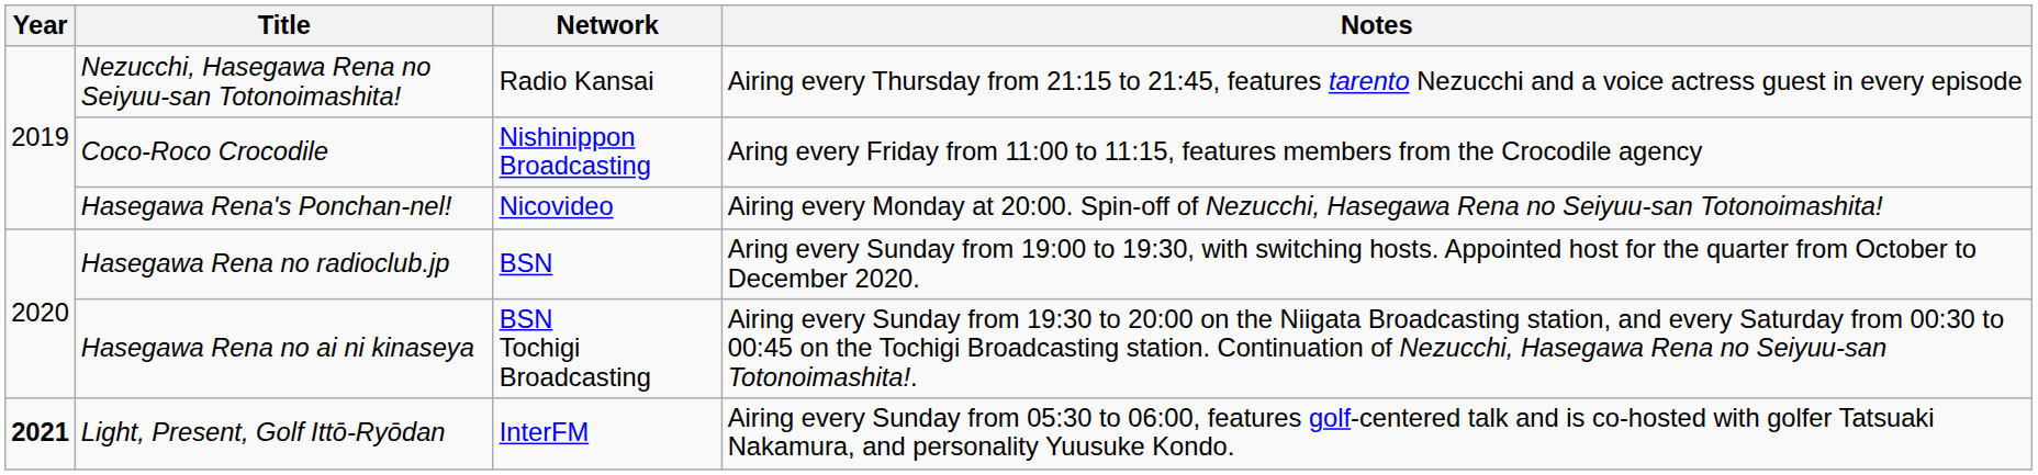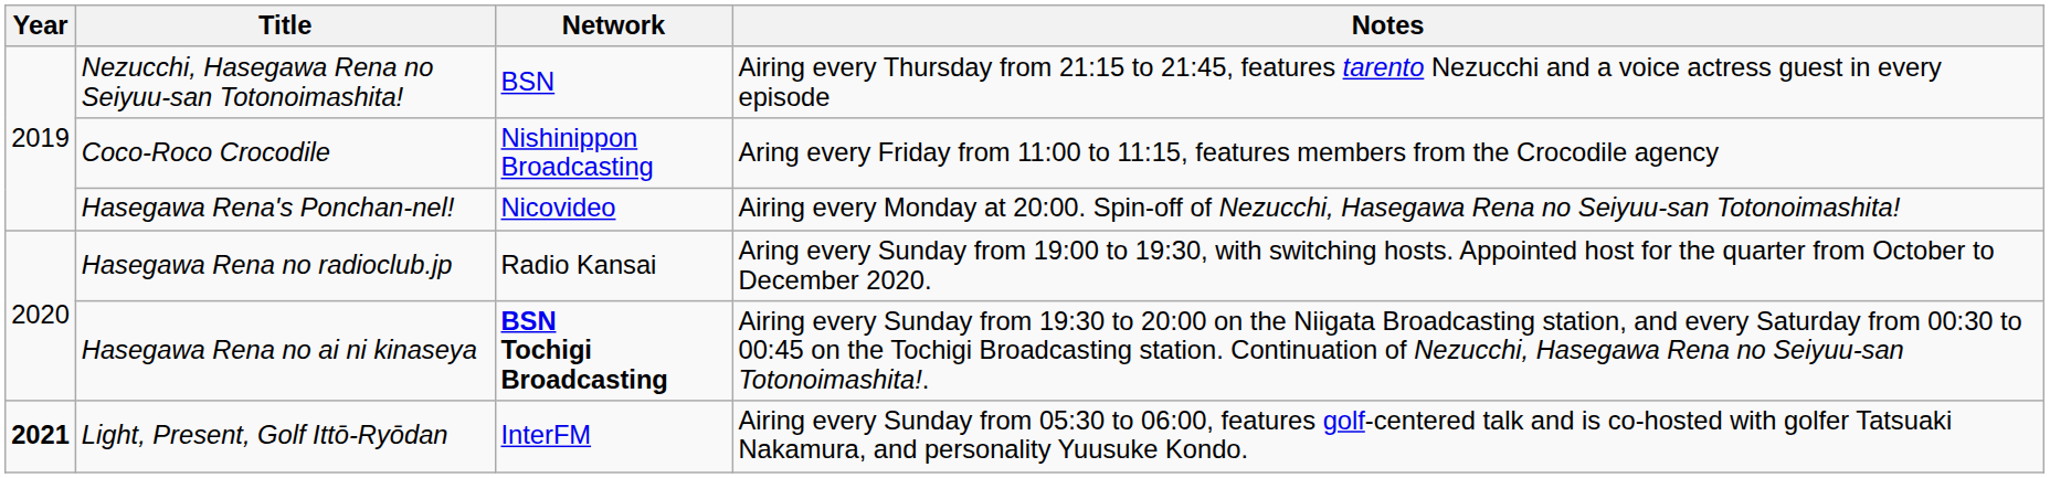Nezucchi, Hasegawa Rena no Seiyuu-san Totonoimashita! | Network: Radio Kansai -> BSN
Hasegawa Rena no radioclub.jp | Network: BSN -> Radio Kansai
Hasegawa Rena no ai ni kinaseya | Network: normal -> bold
